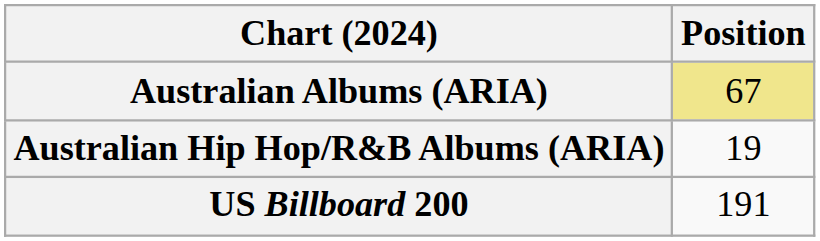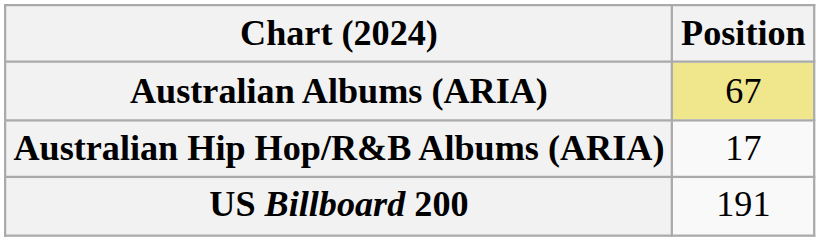Australian Hip Hop/R&B Albums (ARIA) | Position: 19 -> 17
